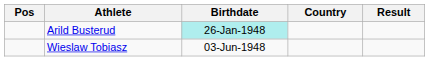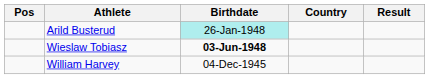Wieslaw Tobiasz | Birthdate: normal -> bold
+ row: William Harvey | 04-Dec-1945
